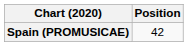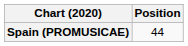Spain (PROMUSICAE) | Position: 42 -> 44
